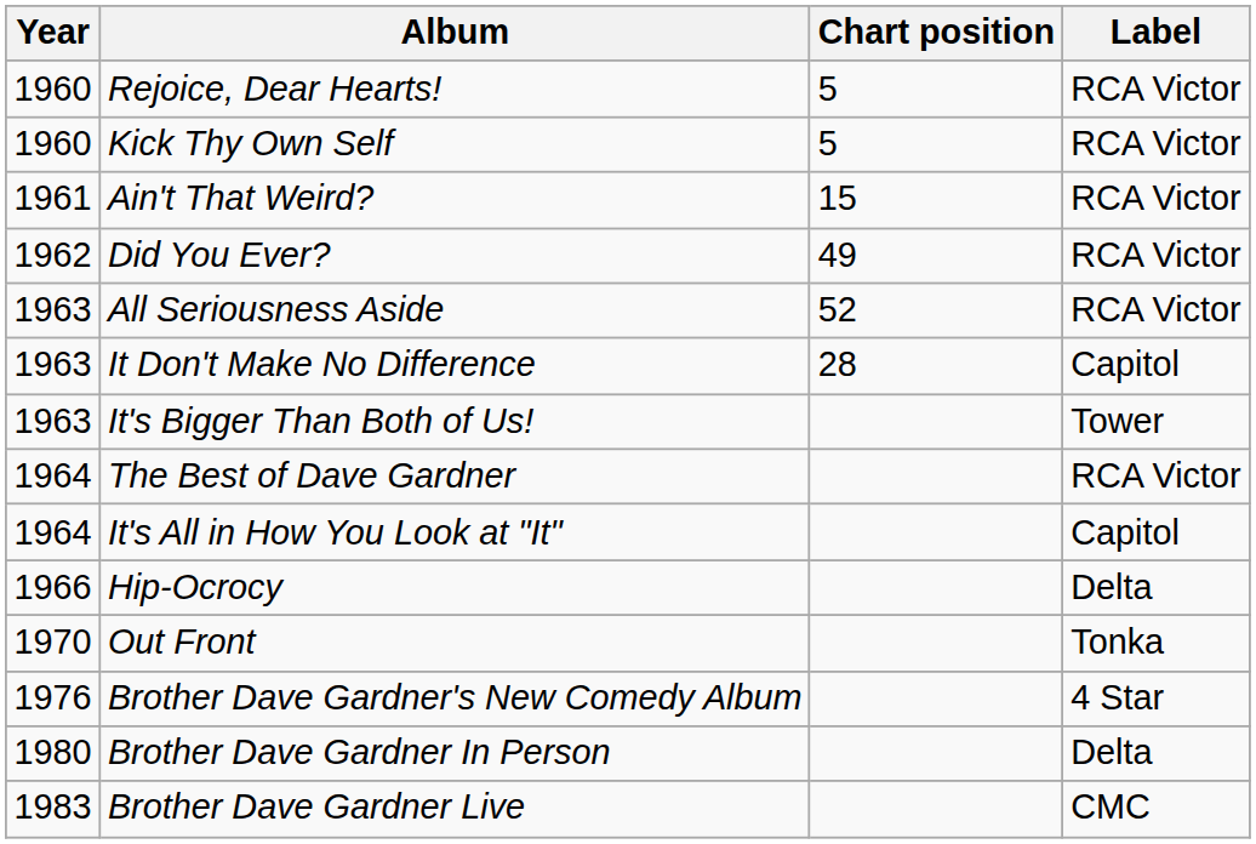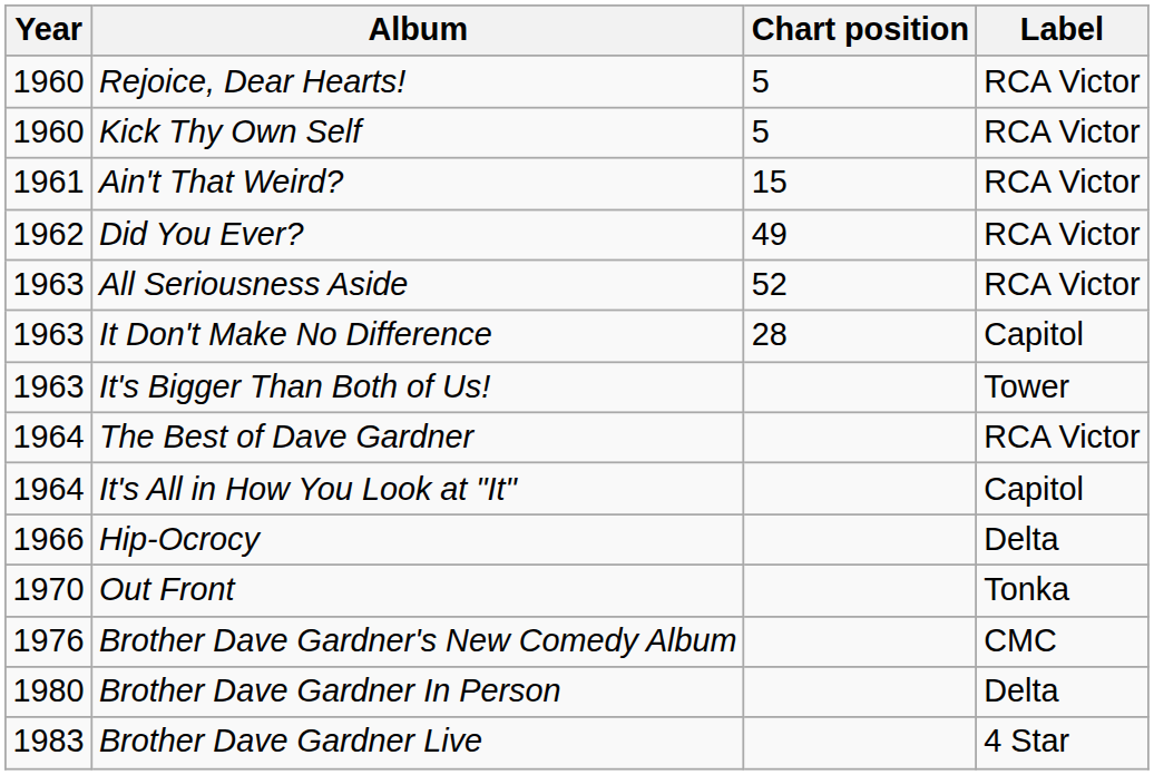Brother Dave Gardner's New Comedy Album | Label: 4 Star -> CMC
Brother Dave Gardner Live | Label: CMC -> 4 Star
